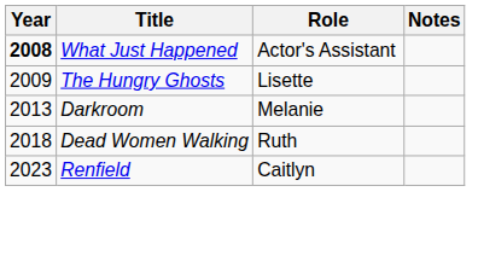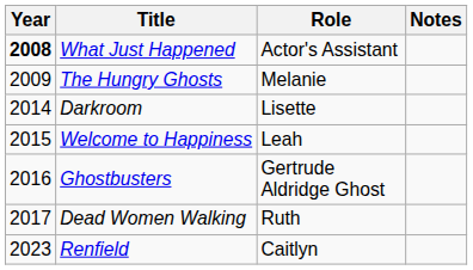The Hungry Ghosts | Role: Lisette -> Melanie
Darkroom | Year: 2013 -> 2014
Darkroom | Role: Melanie -> Lisette
+ row: 2015 | Welcome to Happiness | Leah
+ row: 2016 | Ghostbusters | Gertrude Aldridge Ghost
Dead Women Walking | Year: 2018 -> 2017
